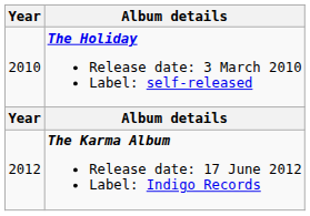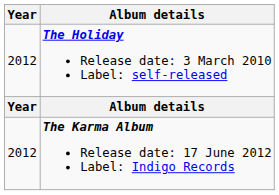The Holiday Release date: 3 March 2010 Label: self-released | Year: 2010 -> 2012
